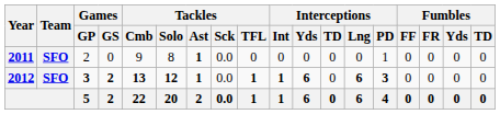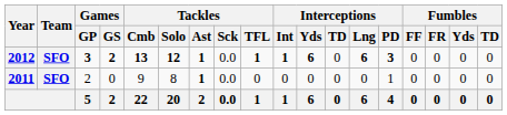rows swapped: 2011 <-> 2012
